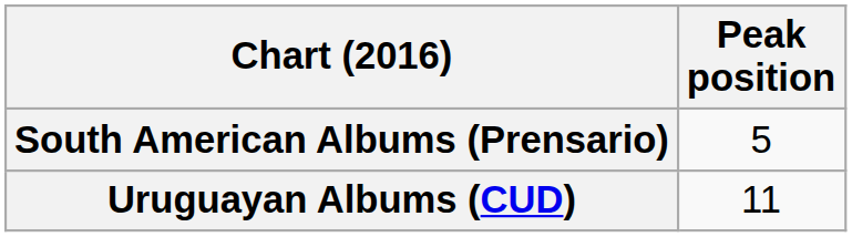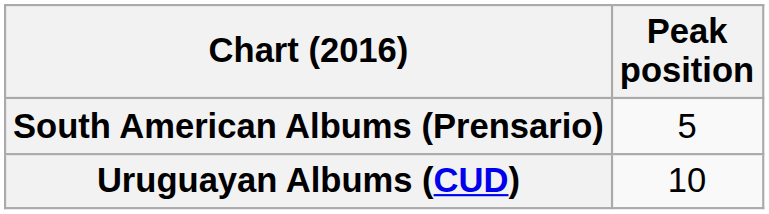Uruguayan Albums (CUD) | Peak position: 11 -> 10
